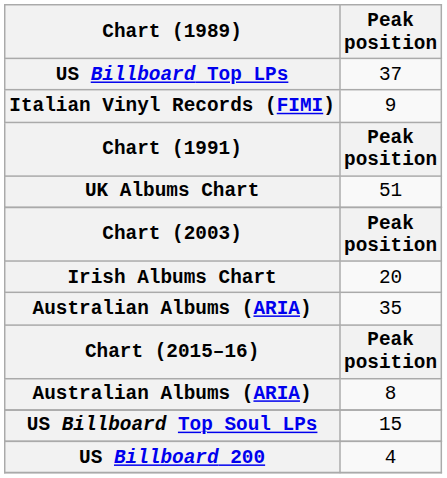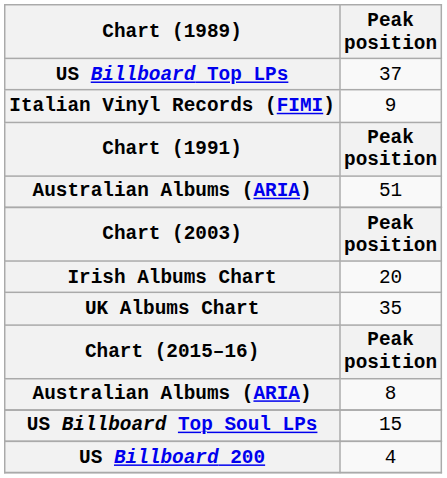51 | Chart (1989): UK Albums Chart -> Australian Albums (ARIA)
35 | Chart (1989): Australian Albums (ARIA) -> UK Albums Chart
